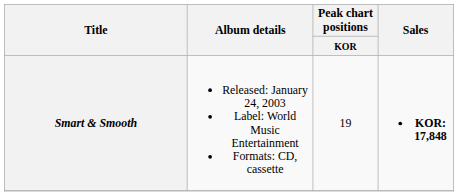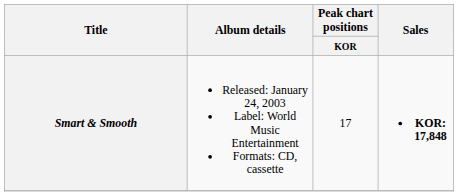Smart & Smooth | Peak chart positions / KOR: 19 -> 17
